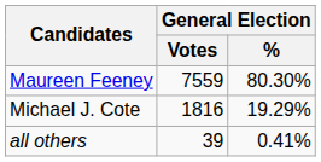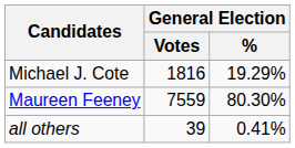rows swapped: Maureen Feeney <-> Michael J. Cote
